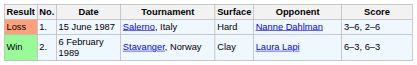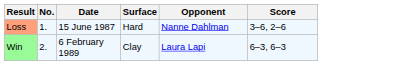- column: Tournament | Salerno, Italy | Stavanger, Norway
